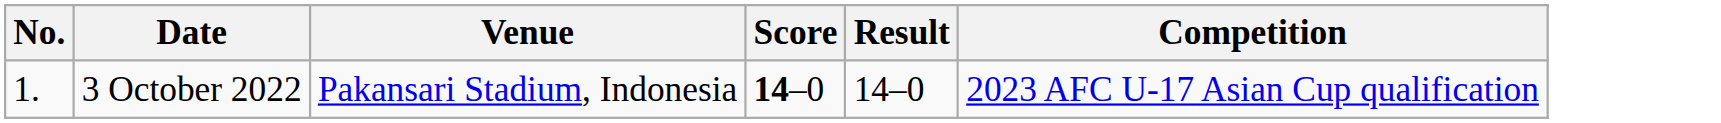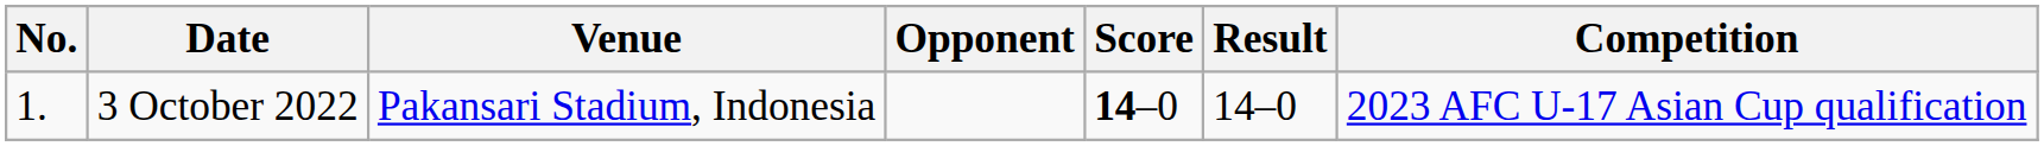+ column: Opponent
